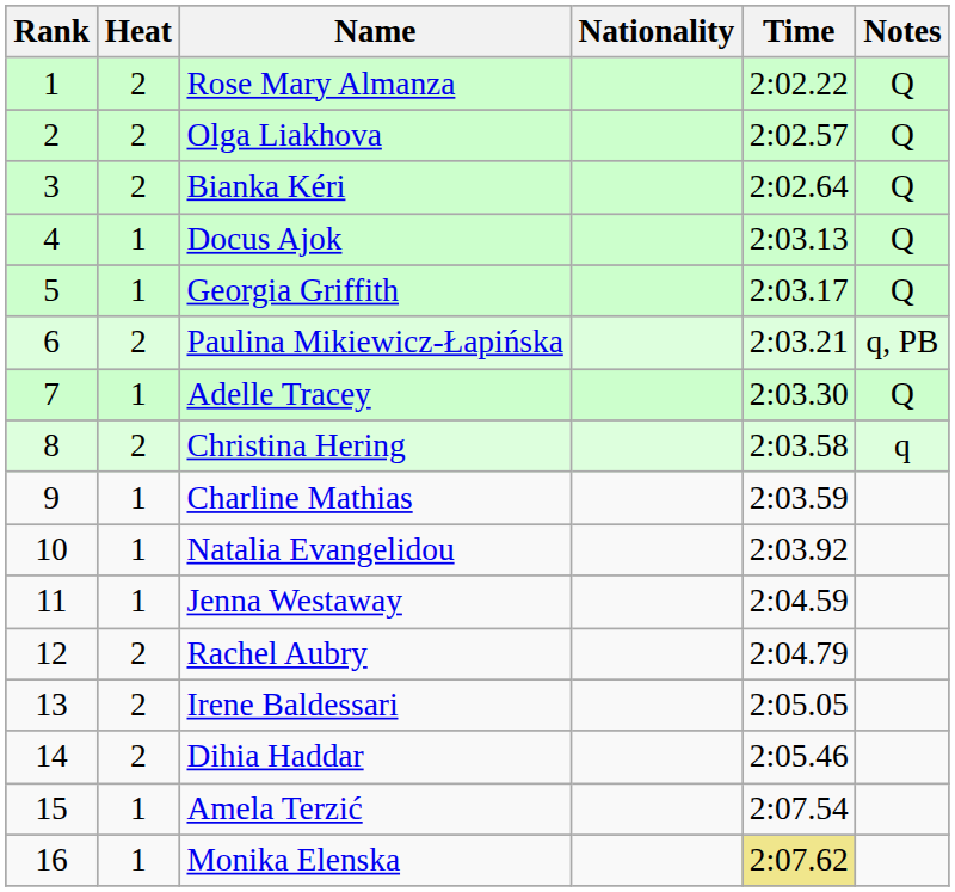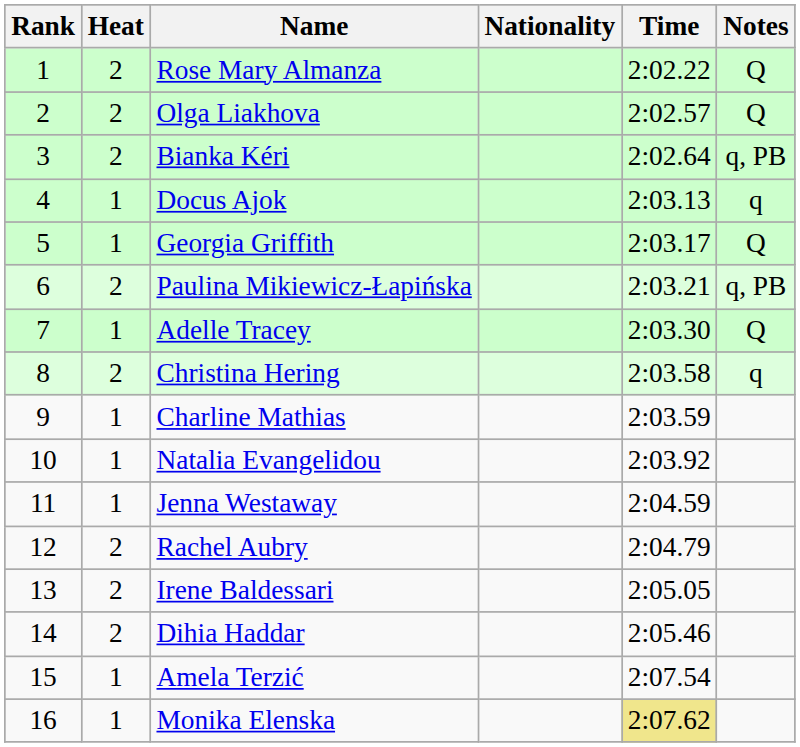Bianka Kéri | Notes: Q -> q, PB
Docus Ajok | Notes: Q -> q
